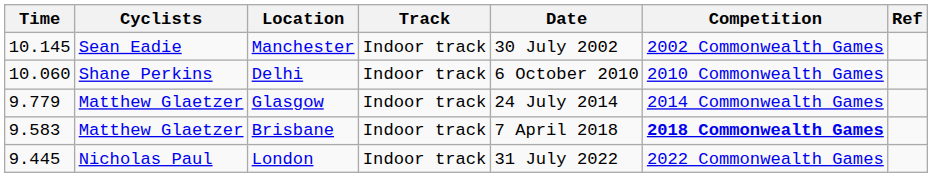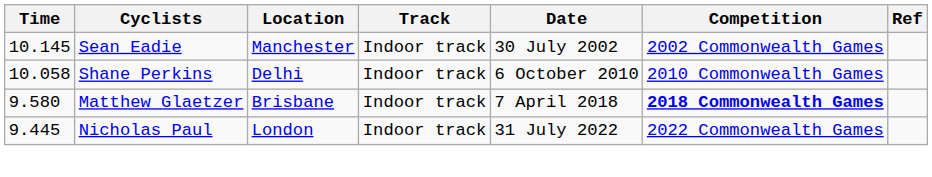Delhi | Time: 10.060 -> 10.058
- row: 9.779 | Matthew Glaetzer | Glasgow | Indoor track | 24 July 2014 | 2014 Commonwealth Games
Brisbane | Time: 9.583 -> 9.580
